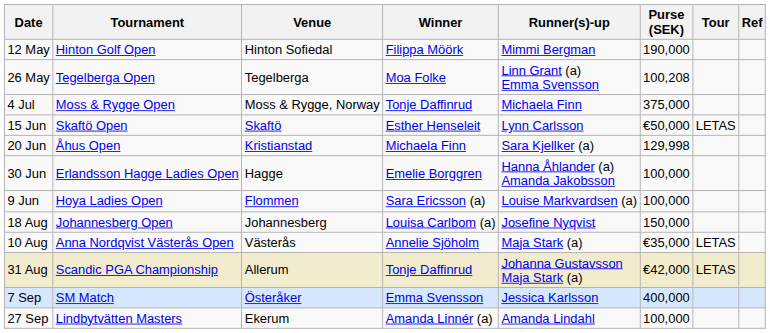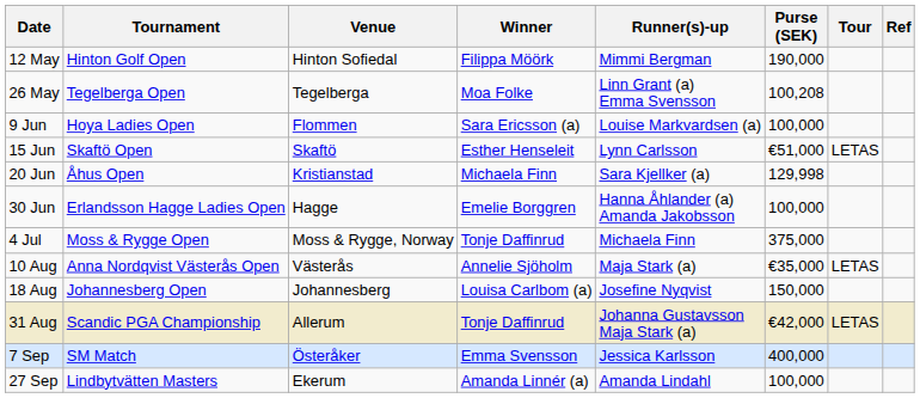rows swapped: 9 Jun <-> 4 Jul
15 Jun | Purse (SEK): €50,000 -> €51,000
rows swapped: 10 Aug <-> 18 Aug
